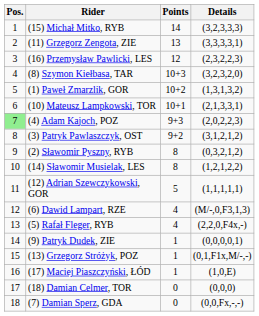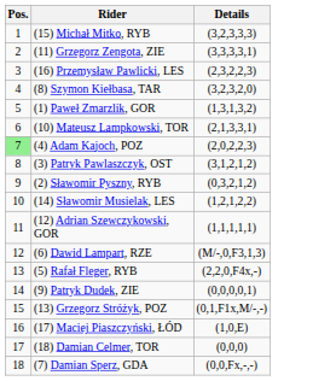- column: Points | 14 | 13 | 12 | 10+3 | 10+2 | 10+1 | 9+3 | 9+2 | 8 | 8 | 5 | 4 | 4 | 1 | 1 | 1 | 0 | 0
